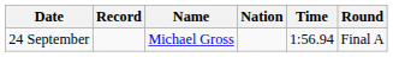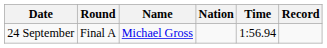columns swapped: Round <-> Record
